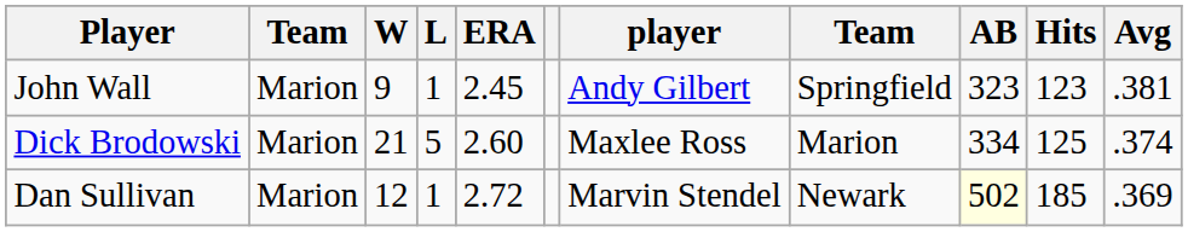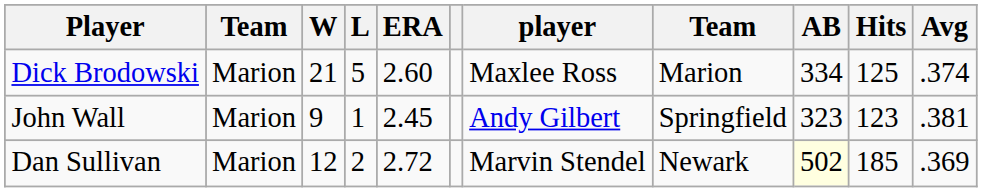rows swapped: John Wall <-> Dick Brodowski
Dan Sullivan | L: 1 -> 2
